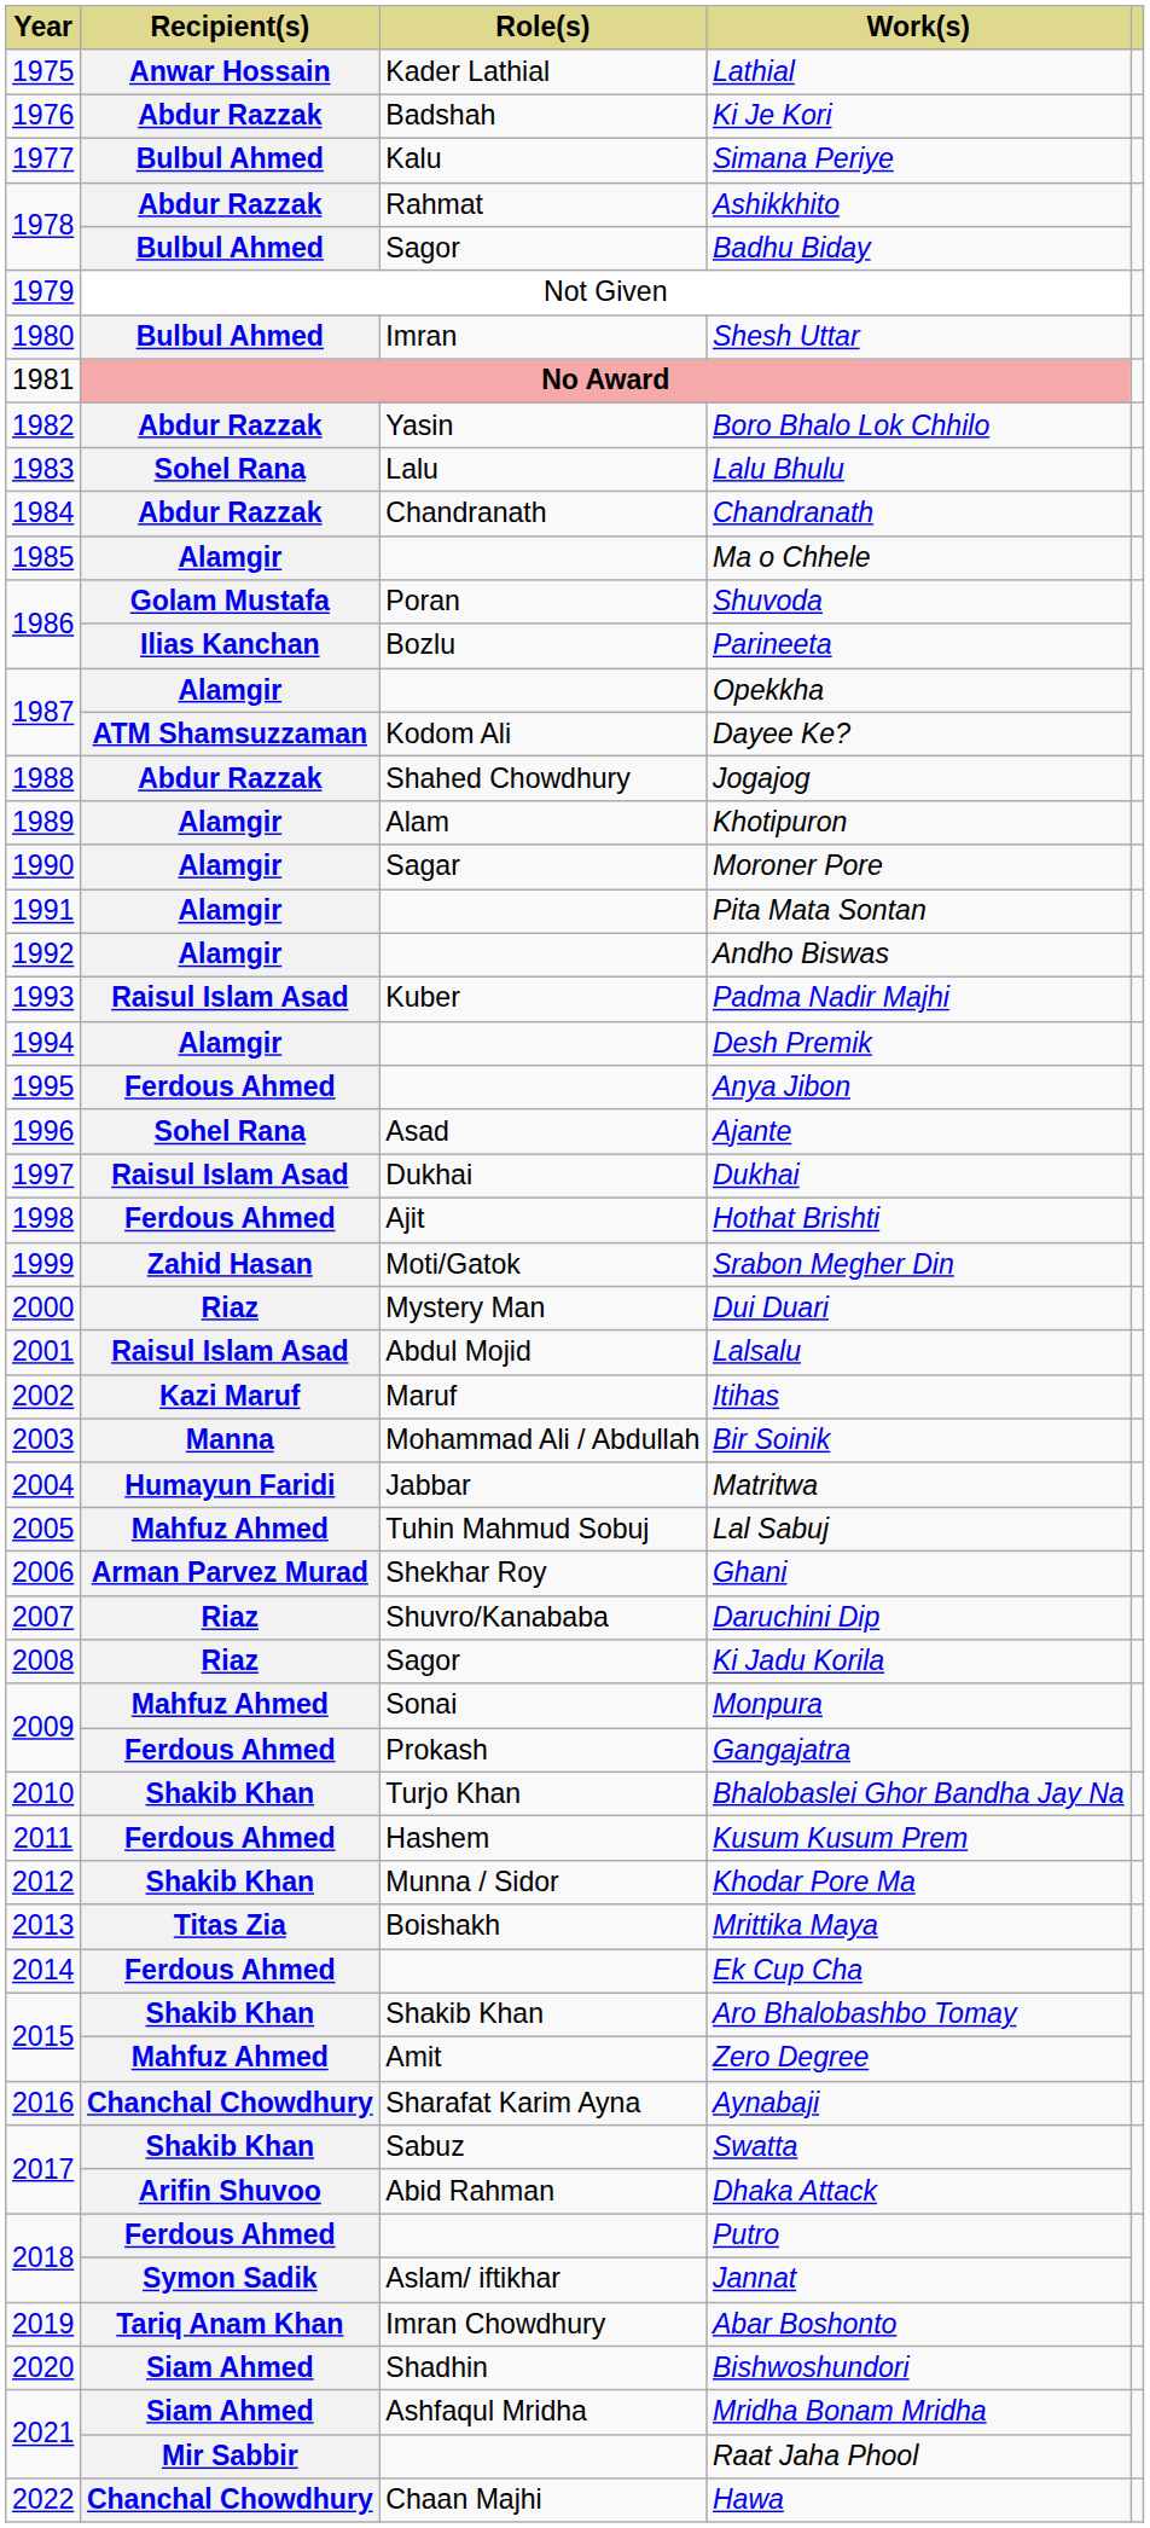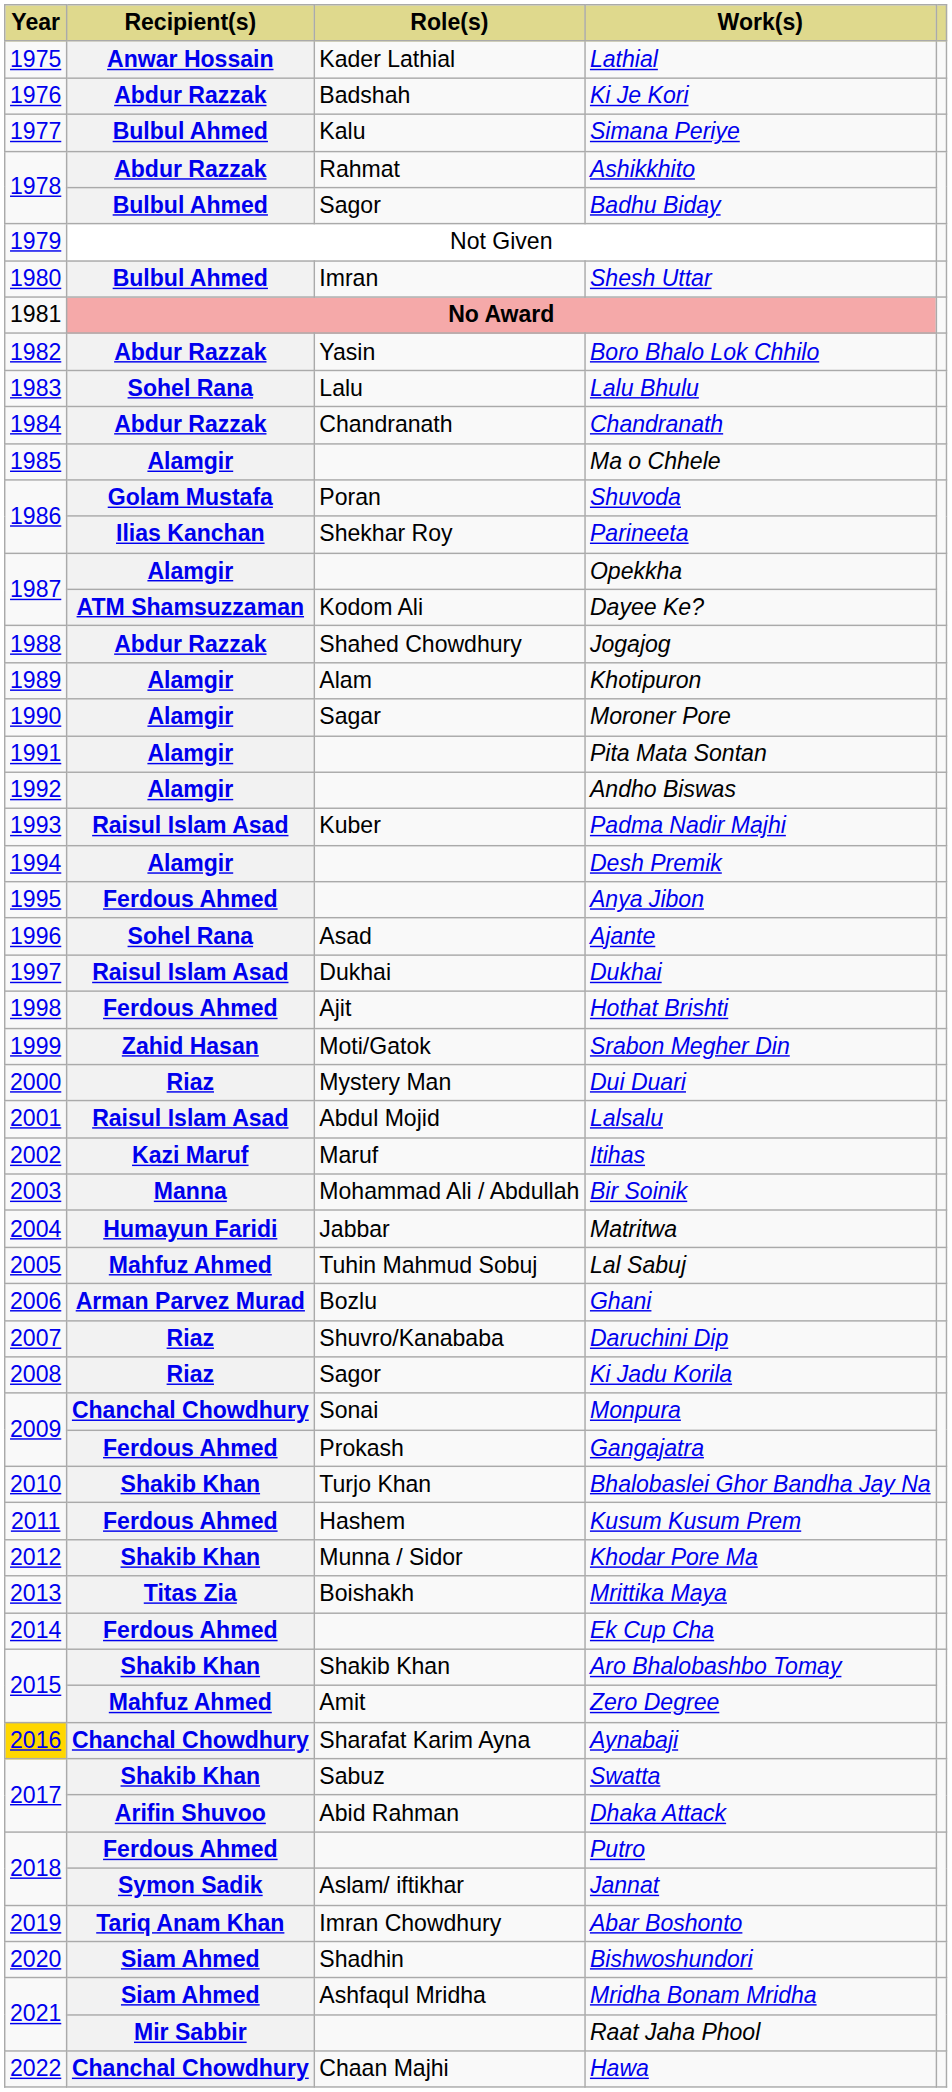Parineeta | Role(s): Bozlu -> Shekhar Roy
Ghani | Role(s): Shekhar Roy -> Bozlu
Monpura | Recipient(s): Mahfuz Ahmed -> Chanchal Chowdhury
Aynabaji | Year: no background -> gold background
